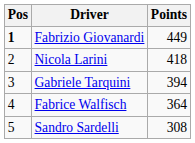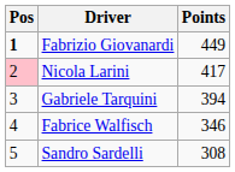Nicola Larini | Pos: no background -> pink background
Nicola Larini | Points: 418 -> 417
Fabrice Walfisch | Points: 364 -> 346
